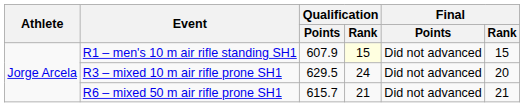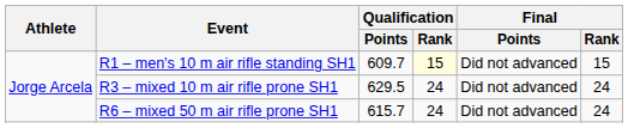R1 – men's 10 m air rifle standing SH1 | Qualification / Points: 607.9 -> 609.7
R3 – mixed 10 m air rifle prone SH1 | Final / Rank: 20 -> 24
R6 – mixed 50 m air rifle prone SH1 | Qualification / Rank: 21 -> 24
R6 – mixed 50 m air rifle prone SH1 | Final / Rank: 21 -> 24
